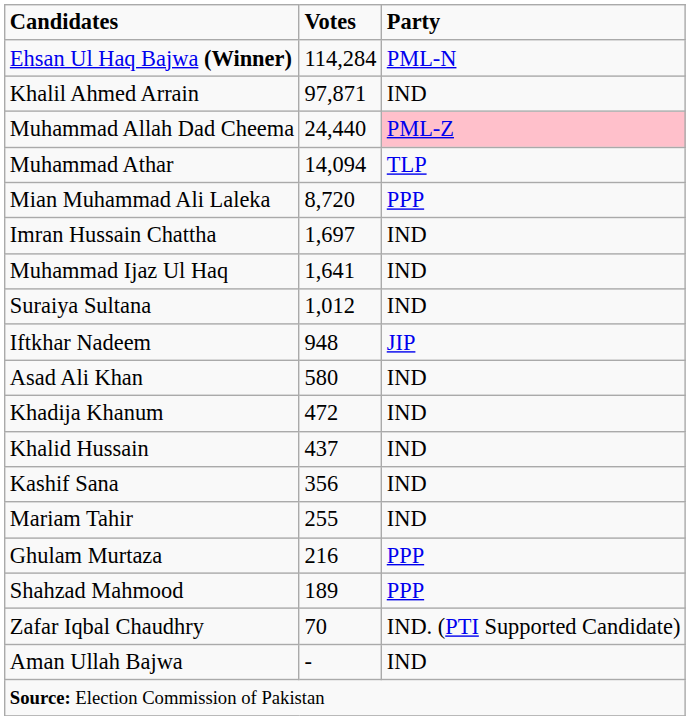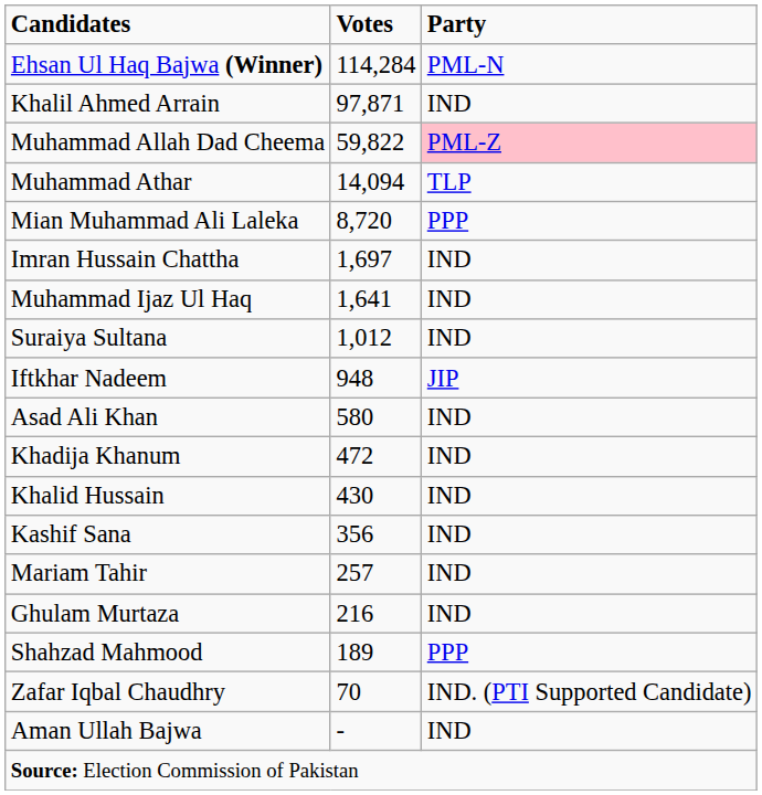Muhammad Allah Dad Cheema | Votes: 24,440 -> 59,822
Khalid Hussain | Votes: 437 -> 430
Mariam Tahir | Votes: 255 -> 257
Ghulam Murtaza | Party: PPP -> IND
